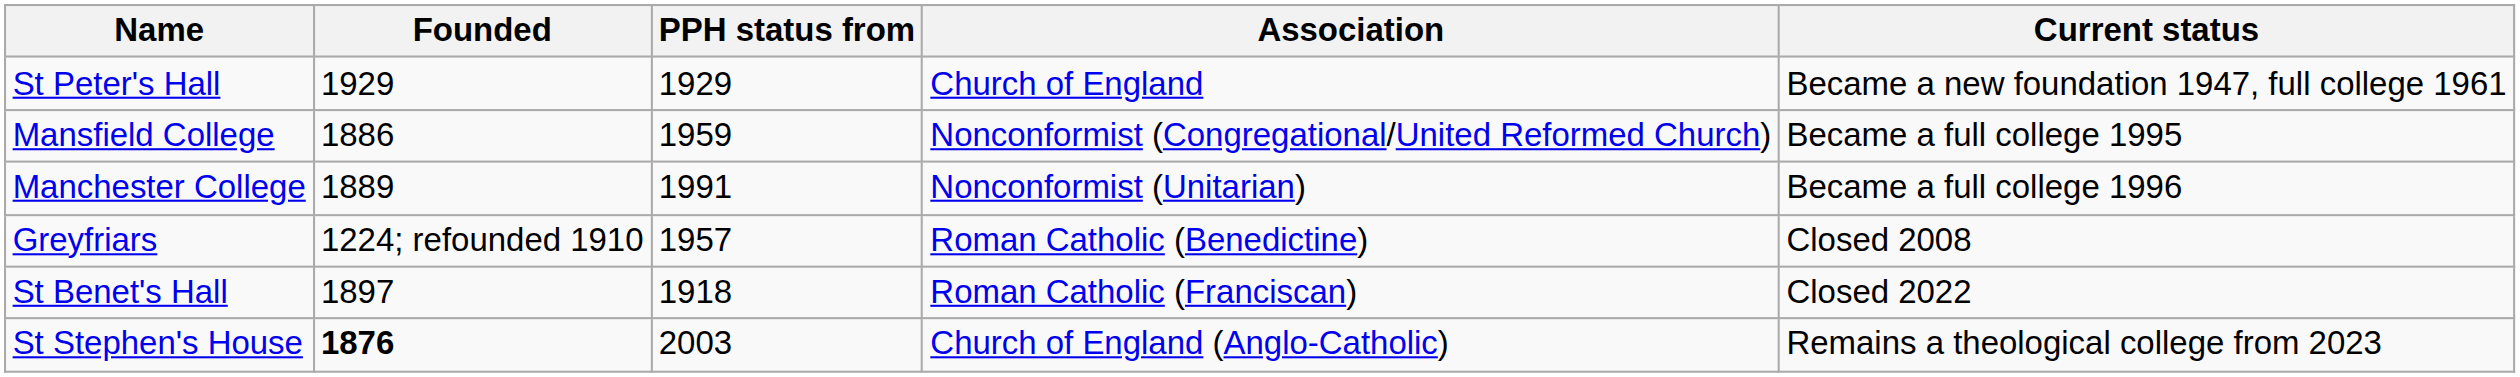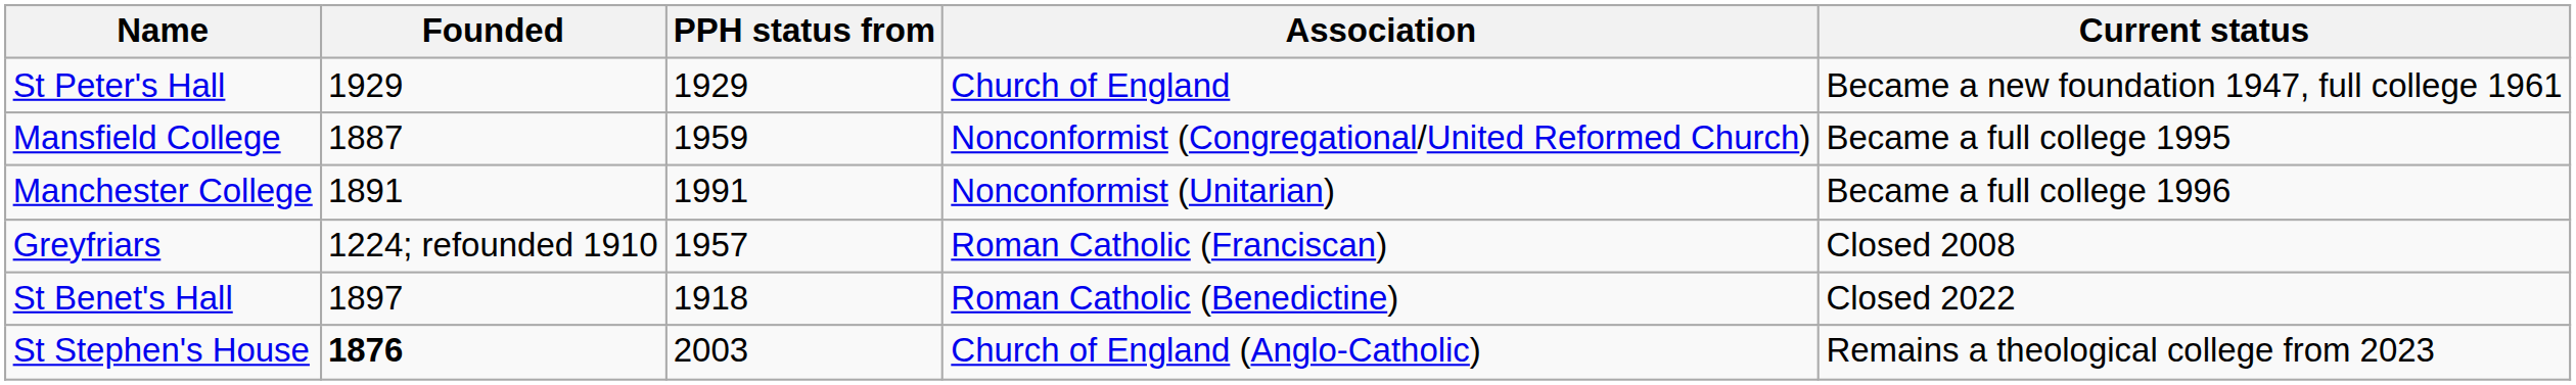Mansfield College | Founded: 1886 -> 1887
Manchester College | Founded: 1889 -> 1891
Greyfriars | Association: Roman Catholic (Benedictine) -> Roman Catholic (Franciscan)
St Benet's Hall | Association: Roman Catholic (Franciscan) -> Roman Catholic (Benedictine)
